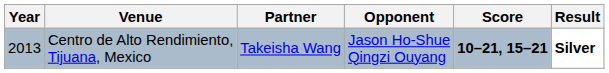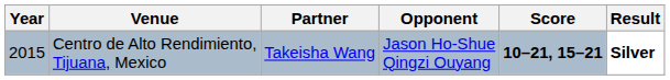Centro de Alto Rendimiento, Tijuana, Mexico | Year: 2013 -> 2015
